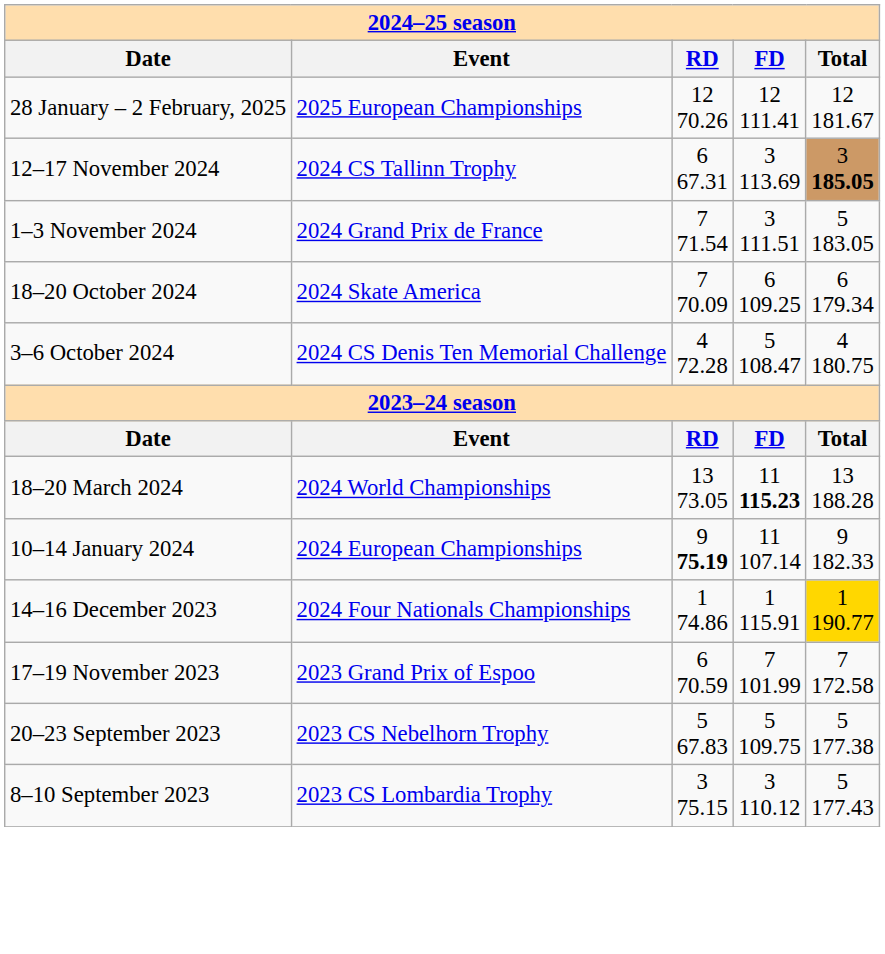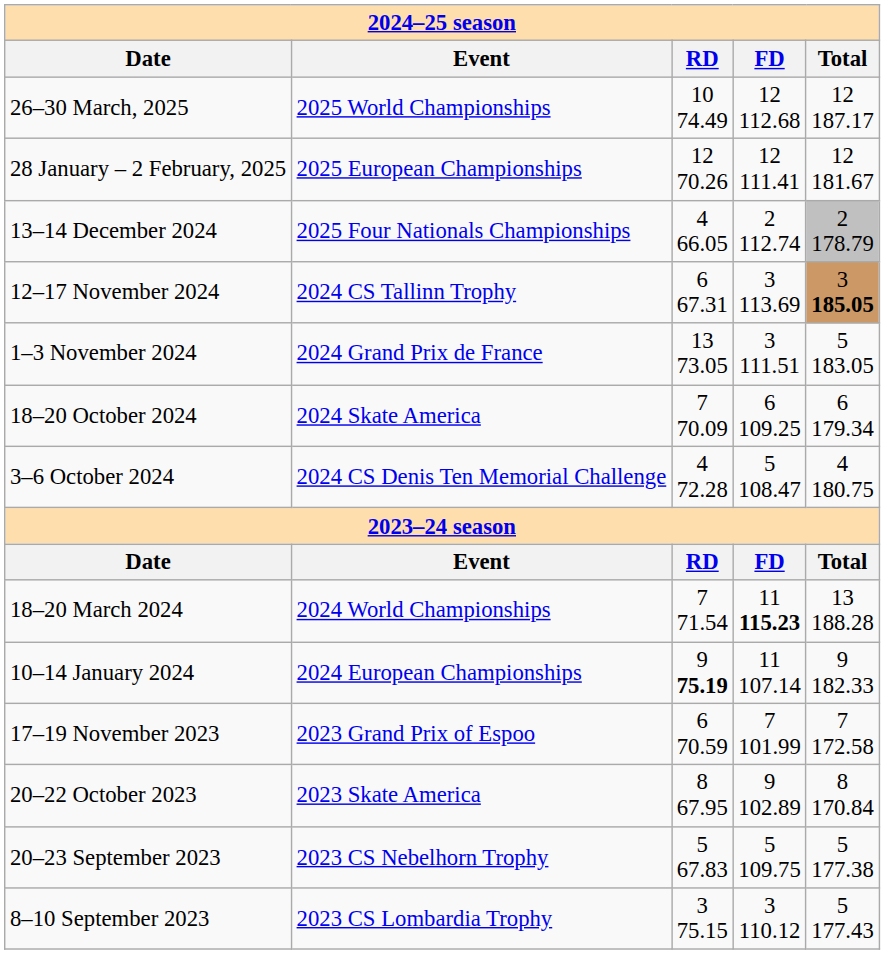+ row: 26–30 March, 2025 | 2025 World Championships | 10 74.49 | 12 112.68 | 12 187.17
+ row: 13–14 December 2024 | 2025 Four Nationals Championships | 4 66.05 | 2 112.74 | 2 178.79
1–3 November 2024 | column 3: 7 71.54 -> 13 73.05
18–20 March 2024 | column 3: 13 73.05 -> 7 71.54
- row: 14–16 December 2023 | 2024 Four Nationals Championships | 1 74.86 | 1 115.91 | 1 190.77
+ row: 20–22 October 2023 | 2023 Skate America | 8 67.95 | 9 102.89 | 8 170.84
